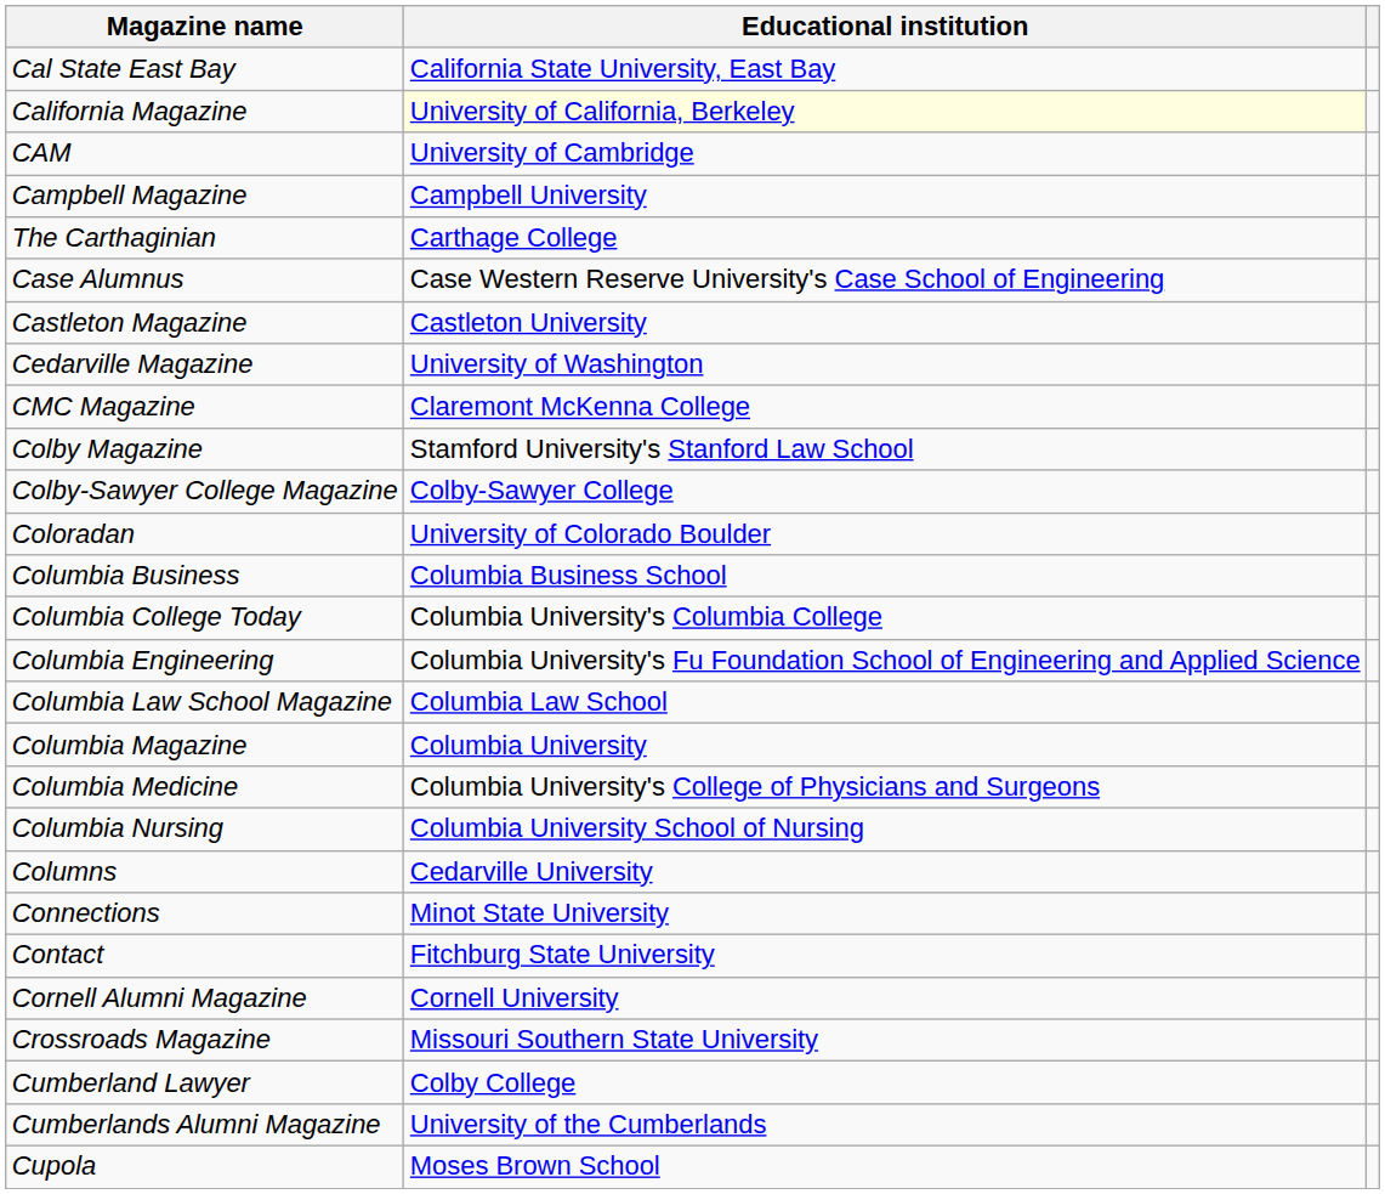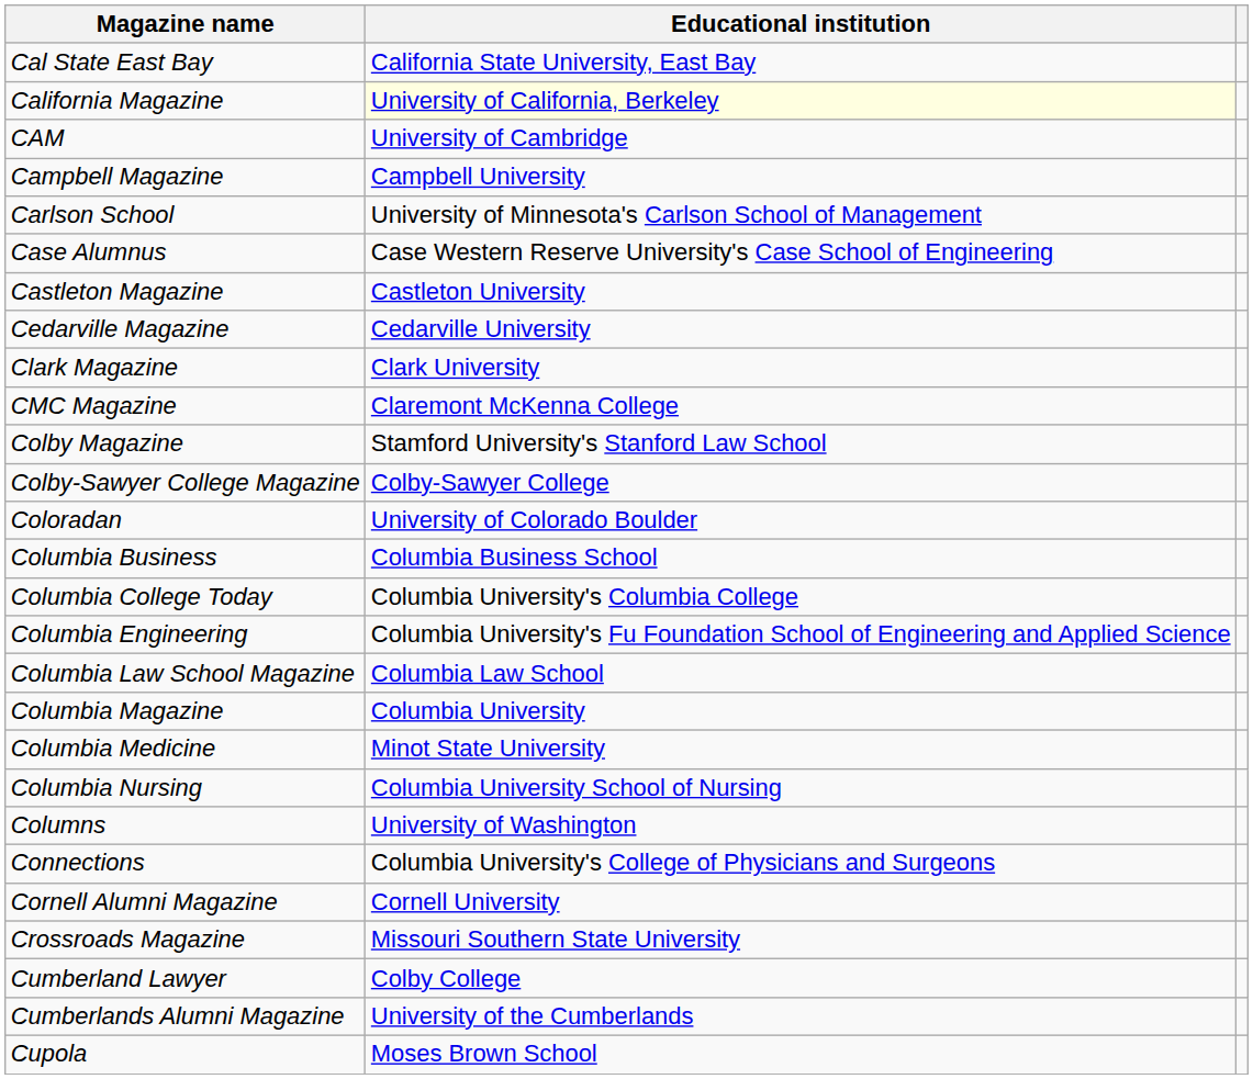+ row: Carlson School | University of Minnesota's Carlson School of Management
- row: The Carthaginian | Carthage College
Cedarville Magazine | Educational institution: University of Washington -> Cedarville University
+ row: Clark Magazine | Clark University
Columbia Medicine | Educational institution: Columbia University's College of Physicians and Surgeons -> Minot State University
Columns | Educational institution: Cedarville University -> University of Washington
Connections | Educational institution: Minot State University -> Columbia University's College of Physicians and Surgeons
- row: Contact | Fitchburg State University
